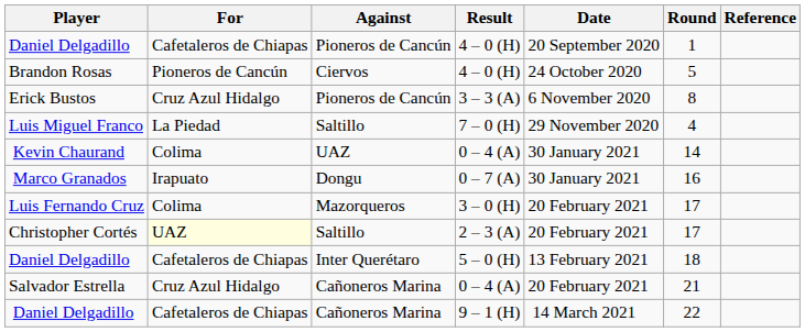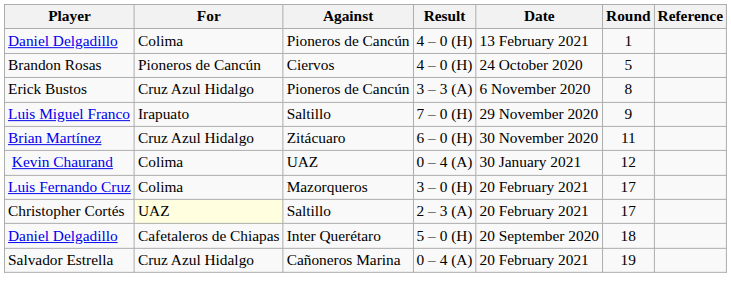Daniel Delgadillo / 4 – 0 (H) | For: Cafetaleros de Chiapas -> Colima
Daniel Delgadillo / 4 – 0 (H) | Date: 20 September 2020 -> 13 February 2021
Luis Miguel Franco | For: La Piedad -> Irapuato
Luis Miguel Franco | Round: 4 -> 9
+ row: Brian Martínez | Cruz Azul Hidalgo | Zitácuaro | 6 – 0 (H) | 30 November 2020 | 11
Kevin Chaurand | Round: 14 -> 12
- row: Marco Granados | Irapuato | Dongu | 0 – 7 (A) | 30 January 2021 | 16
Daniel Delgadillo / 5 – 0 (H) | Date: 13 February 2021 -> 20 September 2020
Salvador Estrella | Round: 21 -> 19
- row: Daniel Delgadillo | Cafetaleros de Chiapas | Cañoneros Marina | 9 – 1 (H) | 14 March 2021 | 22
